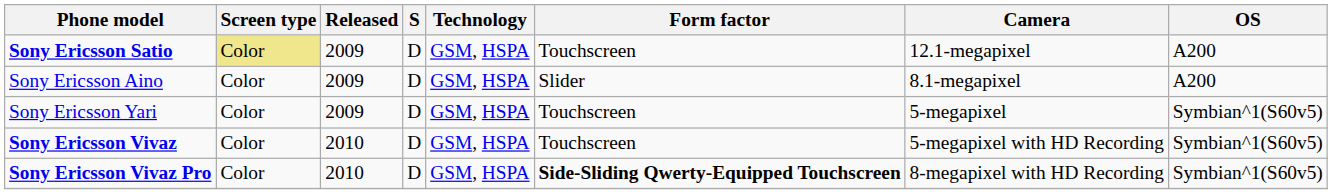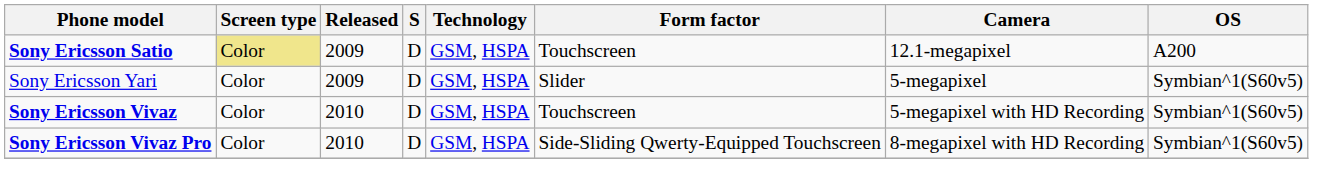- row: Sony Ericsson Aino | Color | 2009 | D | GSM, HSPA | Slider | 8.1-megapixel | A200
Sony Ericsson Yari | Form factor: Touchscreen -> Slider
Sony Ericsson Vivaz Pro | Form factor: bold -> normal
